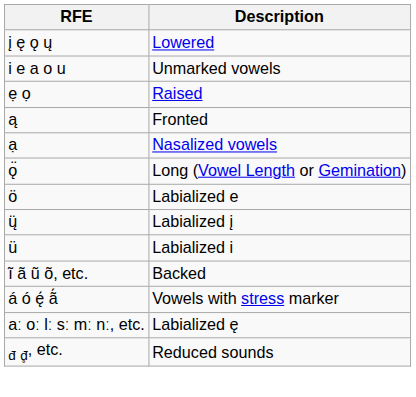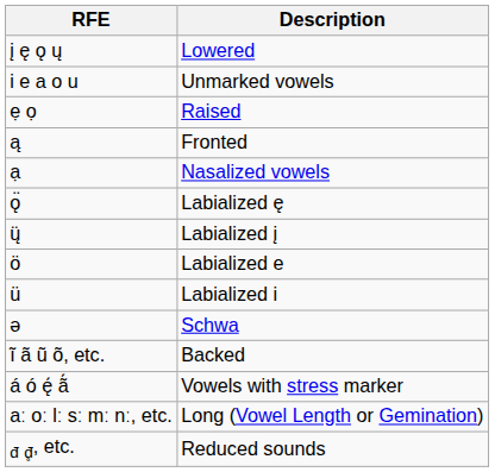ǫ̈ | Description: Long (Vowel Length or Gemination) -> Labialized ę
rows swapped: ö <-> ų̈
+ row: ə | Schwa
aː oː lː sː mː nː, etc. | Description: Labialized ę -> Long (Vowel Length or Gemination)
